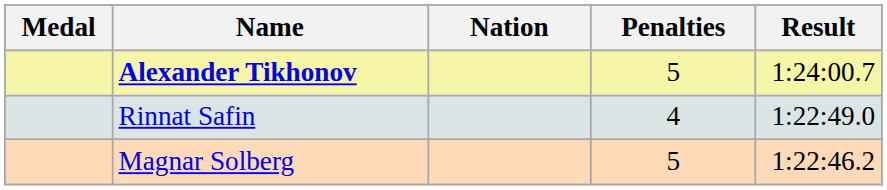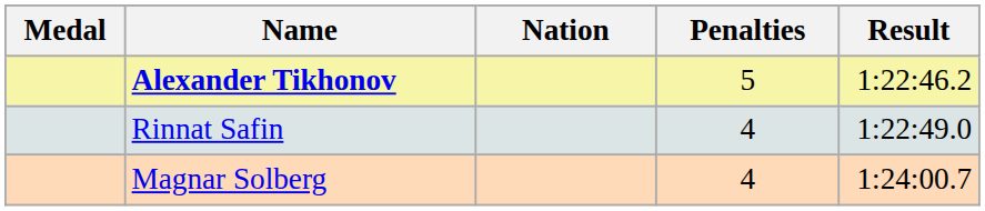Alexander Tikhonov | Result: 1:24:00.7 -> 1:22:46.2
Magnar Solberg | Penalties: 5 -> 4
Magnar Solberg | Result: 1:22:46.2 -> 1:24:00.7
